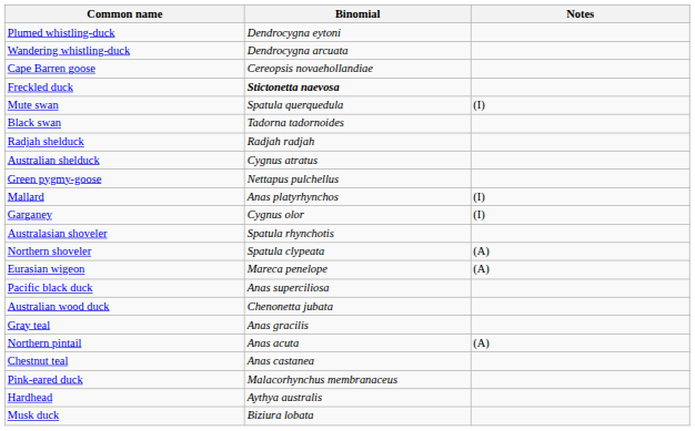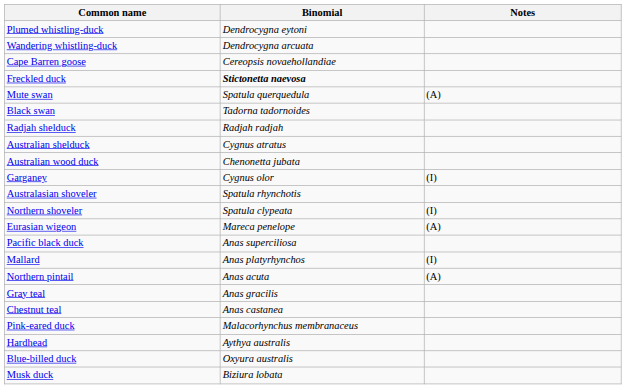Mute swan | Notes: (I) -> (A)
- row: Green pygmy-goose | Nettapus pulchellus
rows swapped: Australian wood duck <-> Mallard
Northern shoveler | Notes: (A) -> (I)
rows swapped: Northern pintail <-> Gray teal
+ row: Blue-billed duck | Oxyura australis
